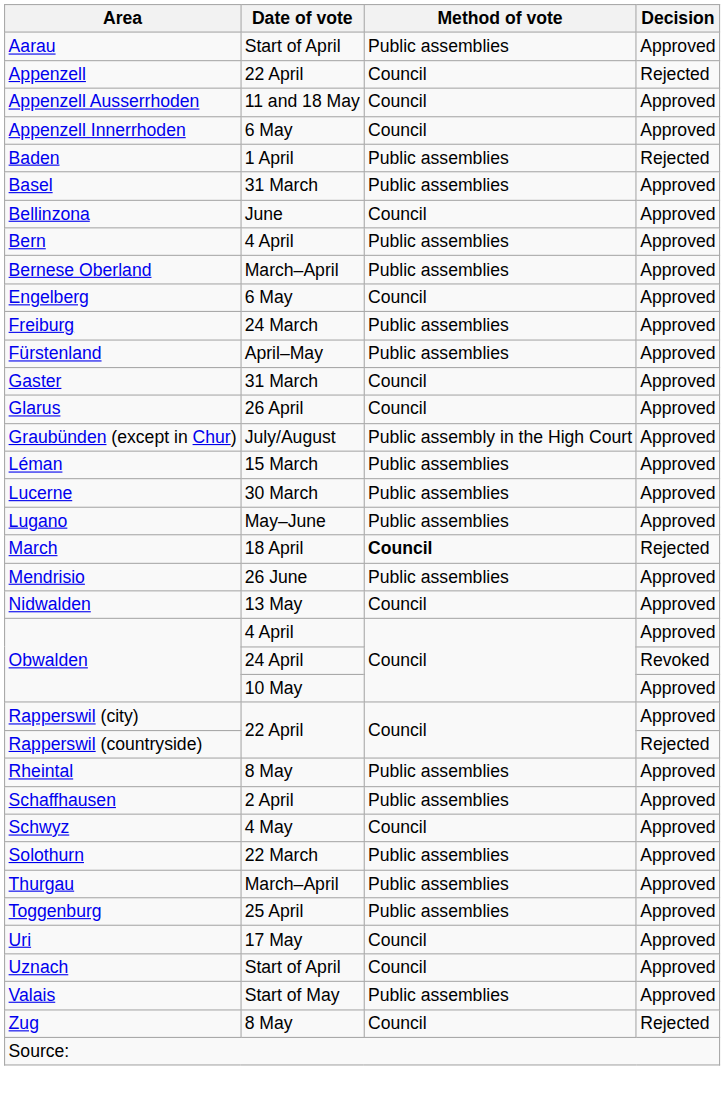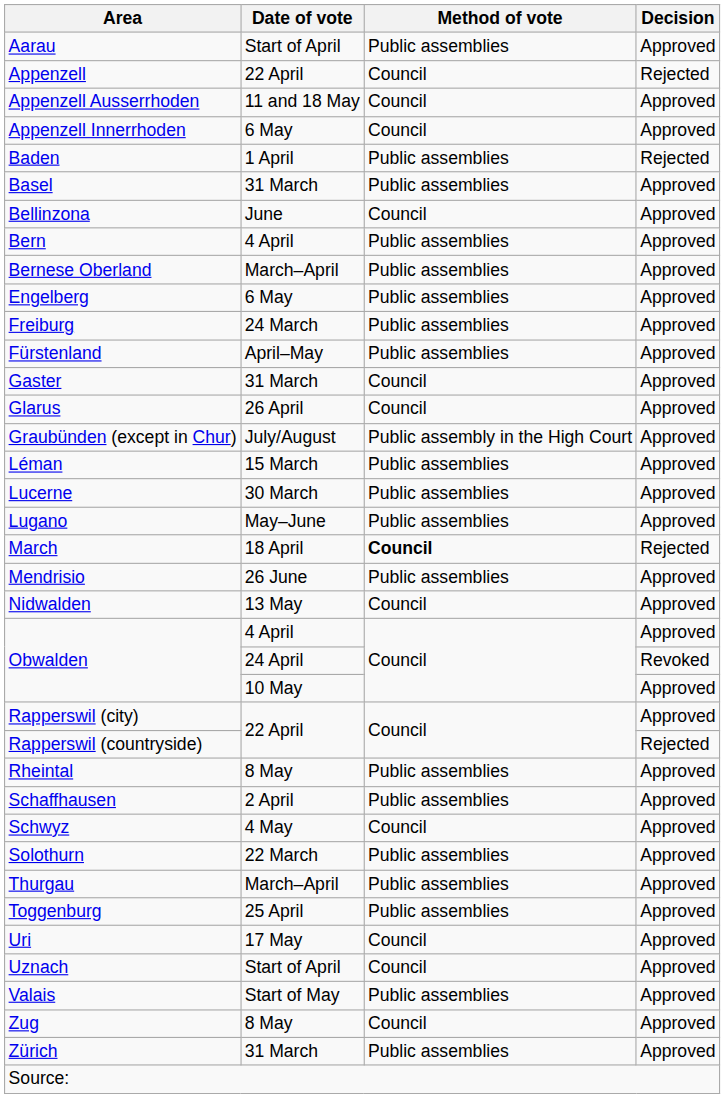Engelberg | Method of vote: Council -> Public assemblies
Zug | Decision: Rejected -> Approved
+ row: Zürich | 31 March | Public assemblies | Approved
